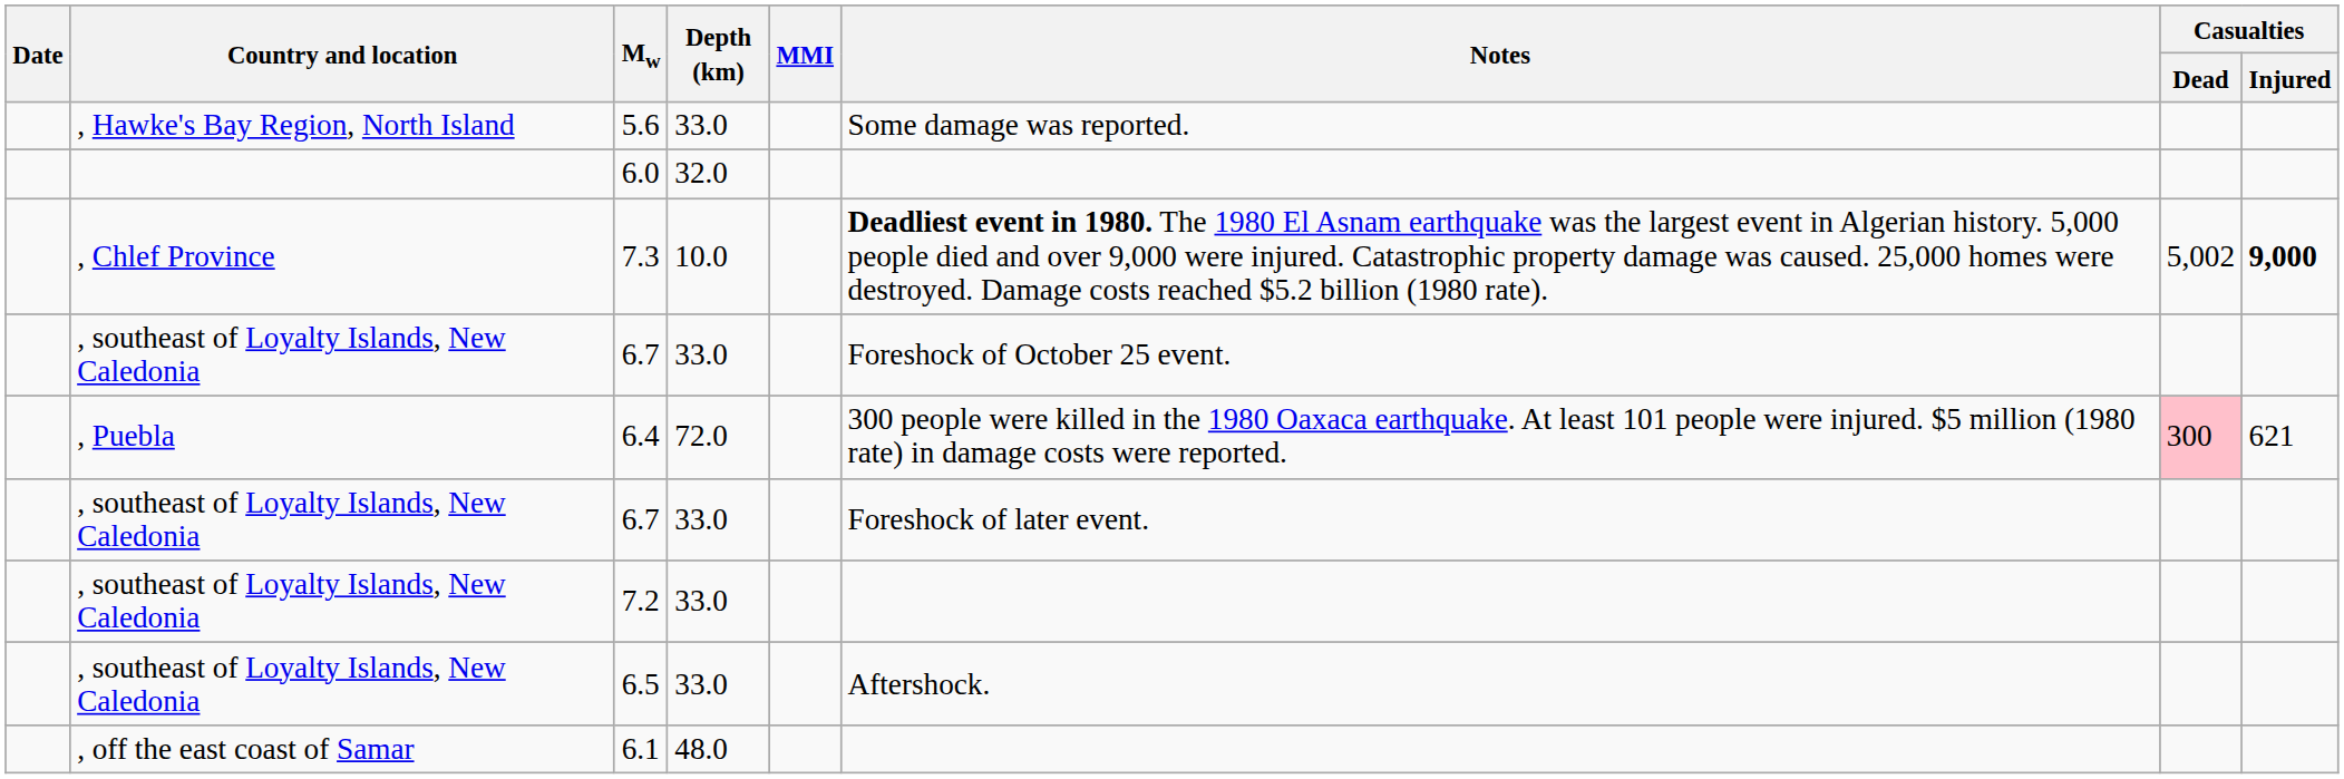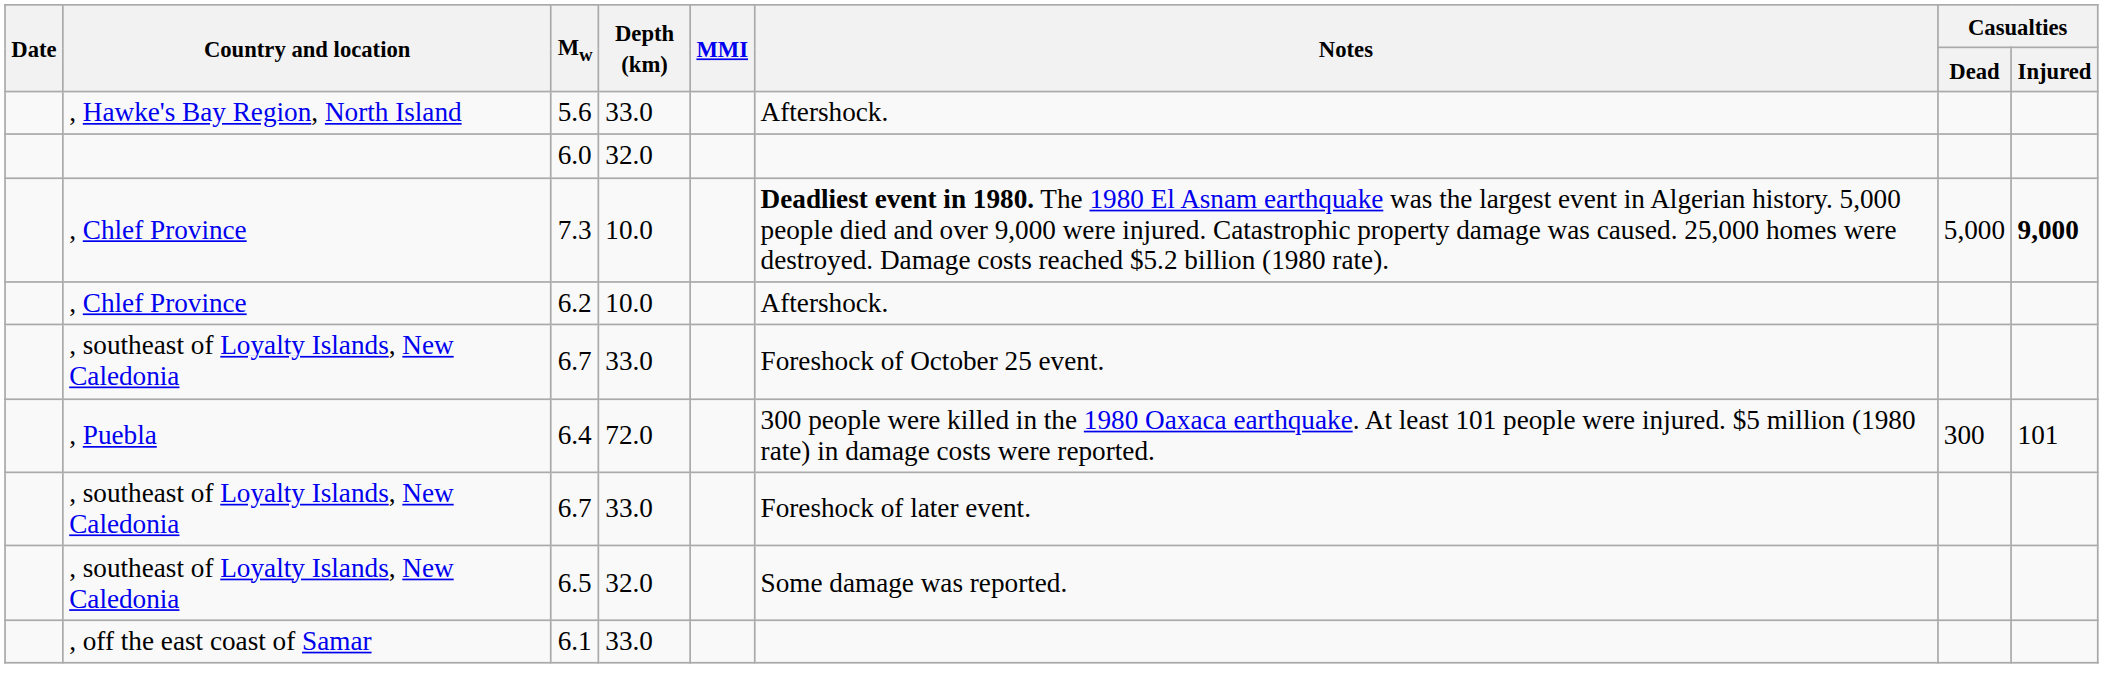5.6 | Notes: Some damage was reported. -> Aftershock.
7.3 | Casualties / Dead: 5,002 -> 5,000
+ row: , Chlef Province | 6.2 | 10.0 | Aftershock.
6.4 | Casualties / Dead: pink background -> no background
6.4 | Casualties / Injured: 621 -> 101
- row: , southeast of Loyalty Islands, New Caledonia | 7.2 | 33.0
6.5 | Depth (km): 33.0 -> 32.0
6.5 | Notes: Aftershock. -> Some damage was reported.
6.1 | Depth (km): 48.0 -> 33.0
